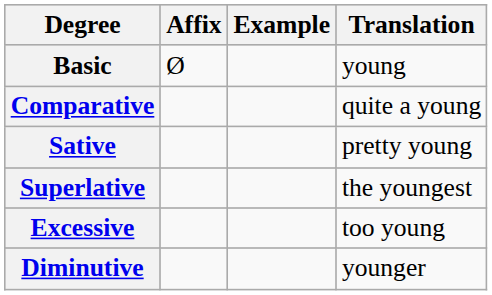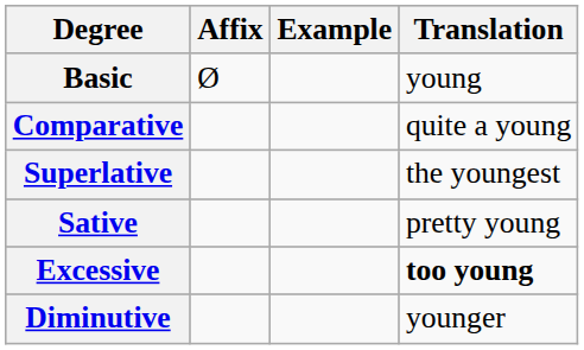rows swapped: Superlative <-> Sative
Excessive | Translation: normal -> bold
